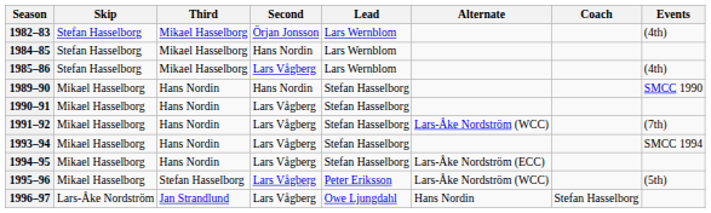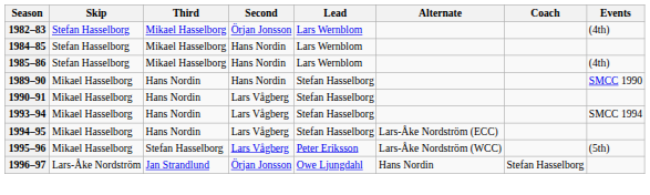1985–86 | Second: Lars Vågberg -> Hans Nordin
- row: 1991–92 | Mikael Hasselborg | Hans Nordin | Lars Vågberg | Stefan Hasselborg | Lars-Åke Nordström (WCC) | (7th)
1996–97 | Second: Lars Vågberg -> Örjan Jonsson
